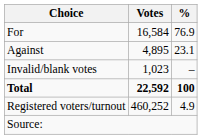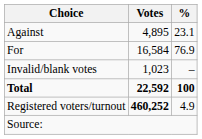rows swapped: For <-> Against
Registered voters/turnout | Votes: normal -> bold
